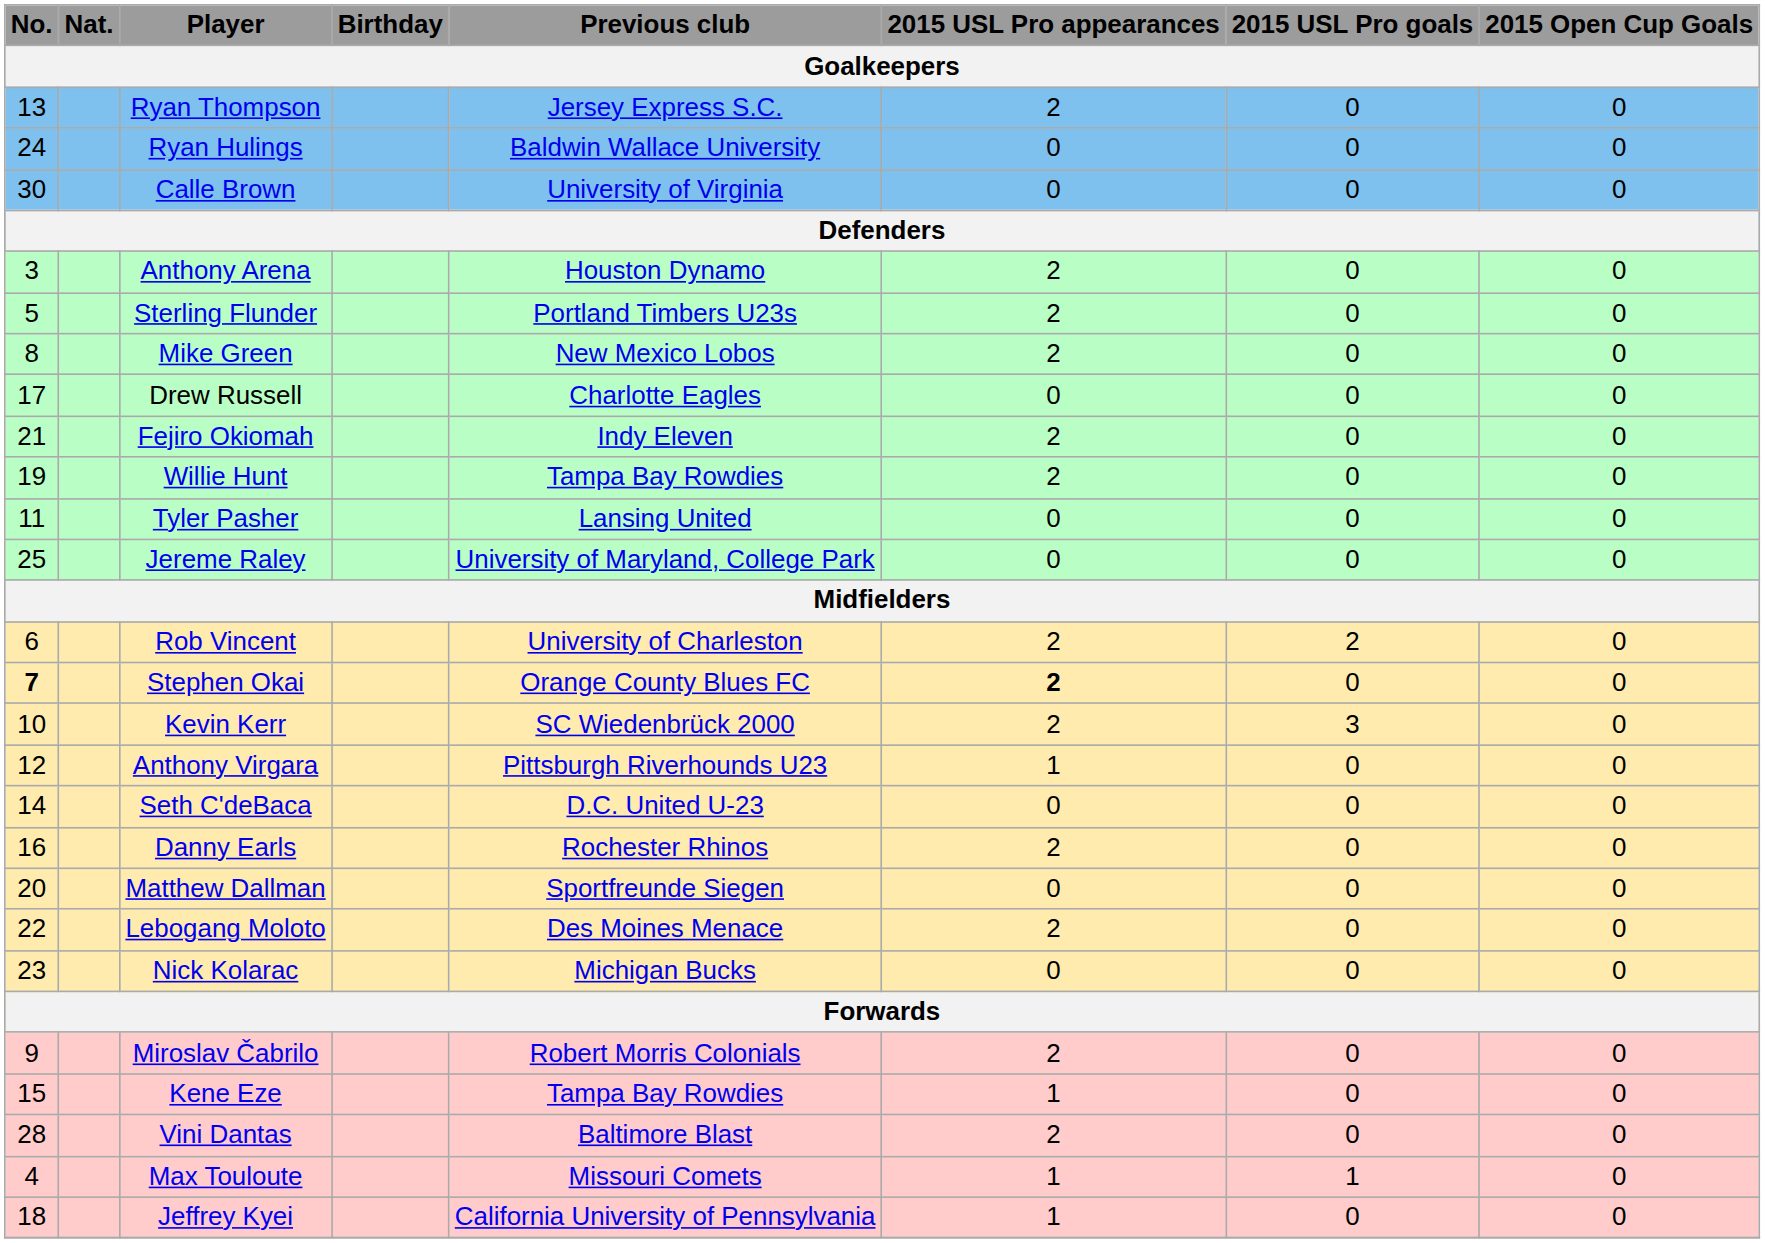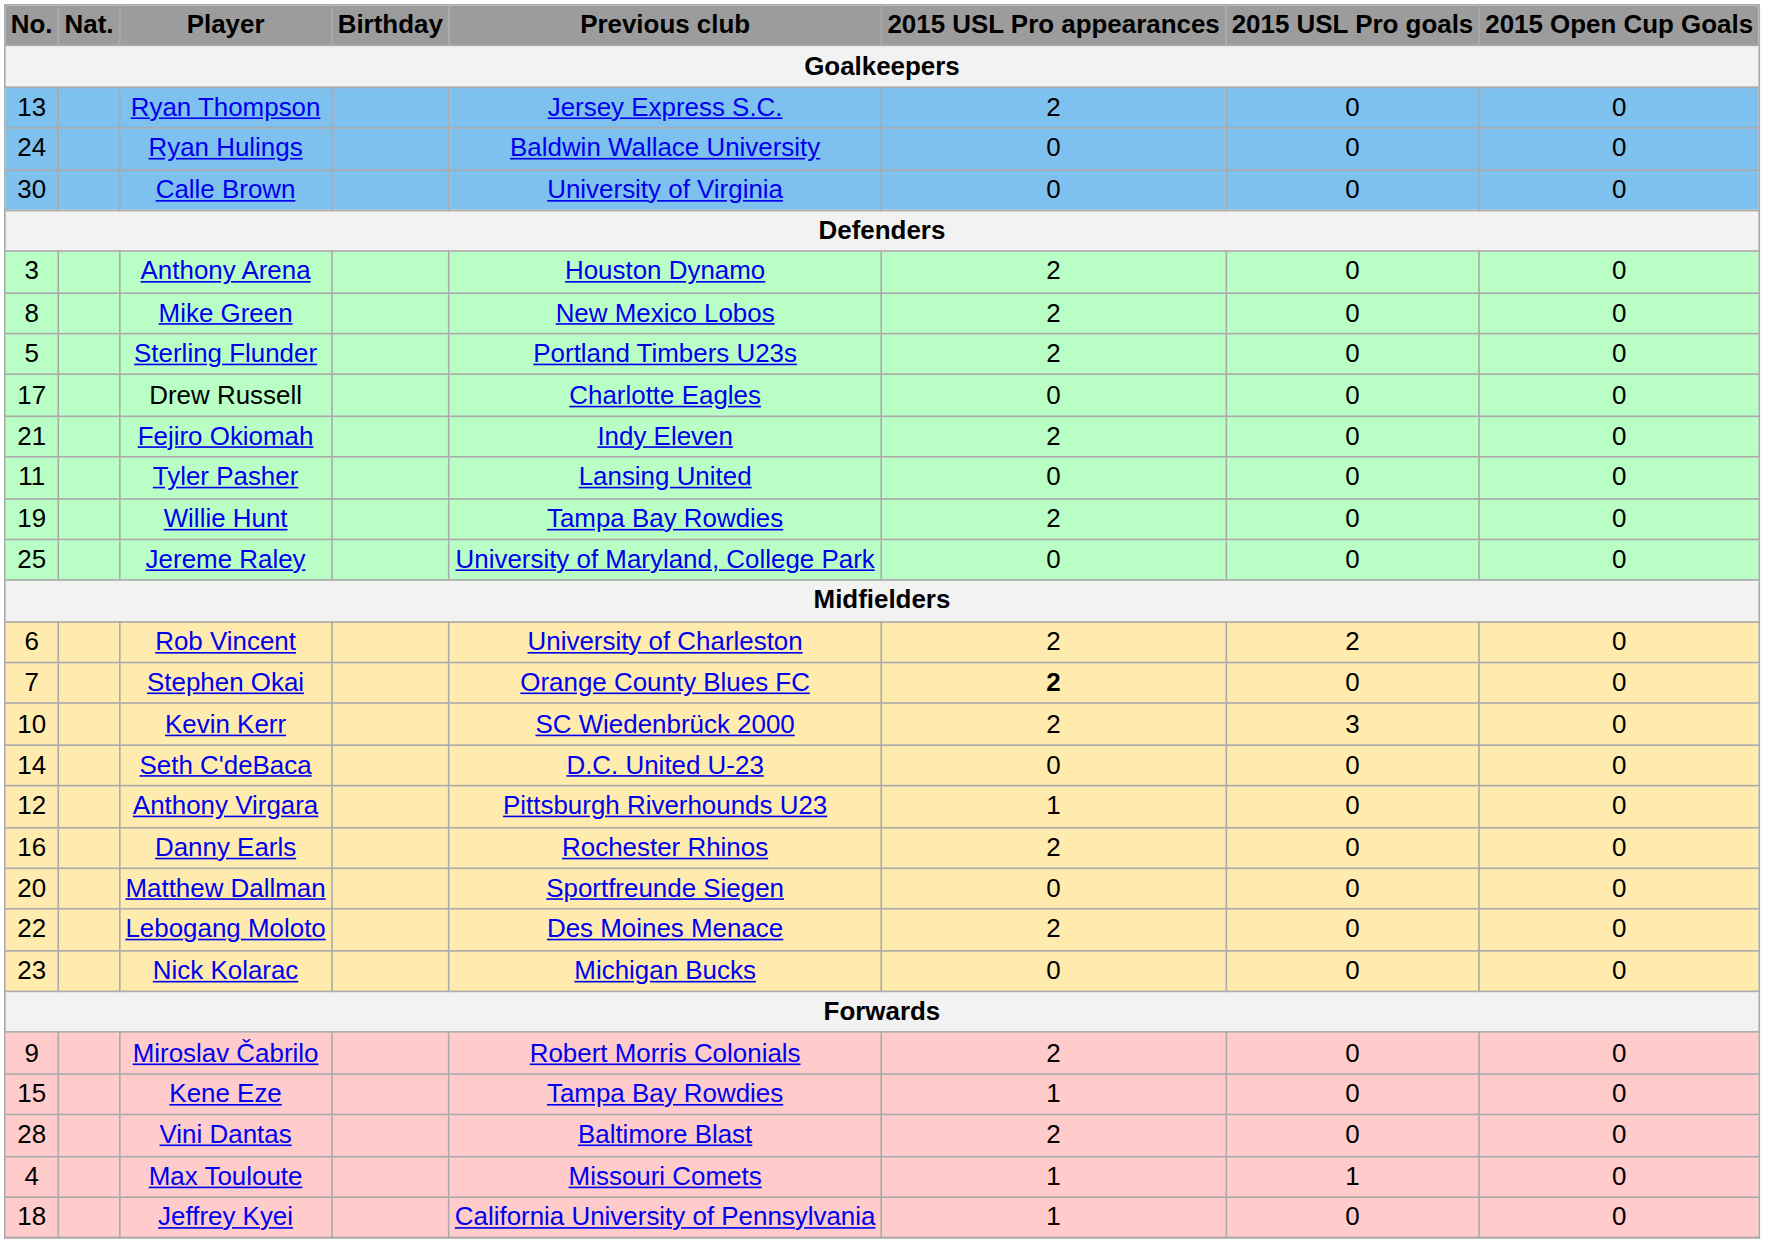rows swapped: Sterling Flunder <-> Mike Green
rows swapped: Tyler Pasher <-> Willie Hunt
Stephen Okai | No.: bold -> normal
rows swapped: Anthony Virgara <-> Seth C'deBaca
